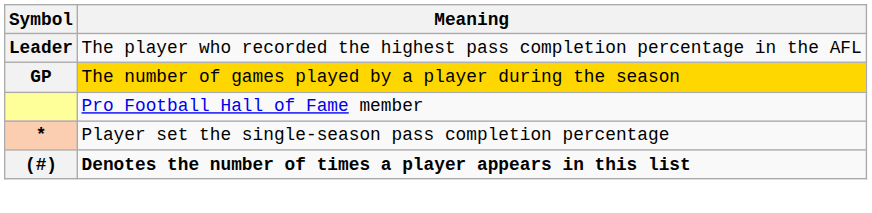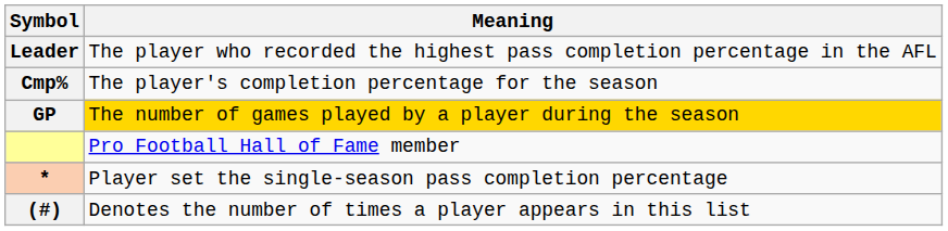+ row: Cmp% | The player's completion percentage for the season
(#) | Meaning: bold -> normal
